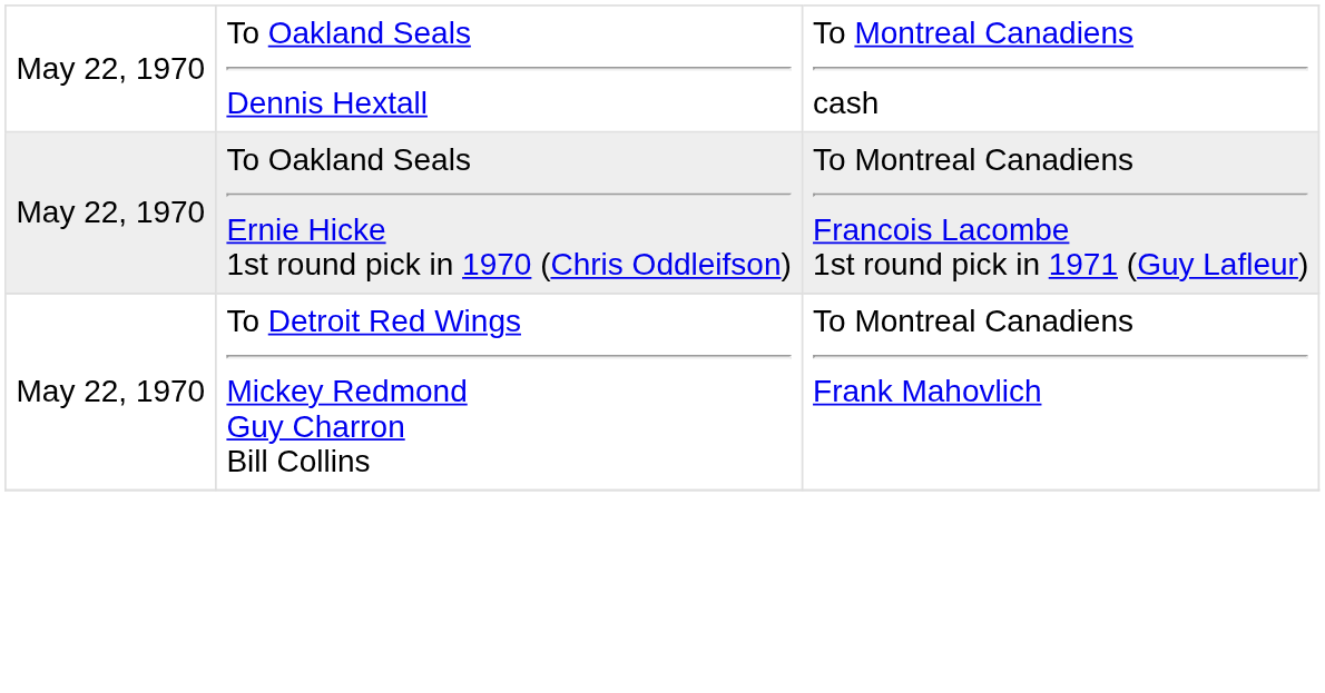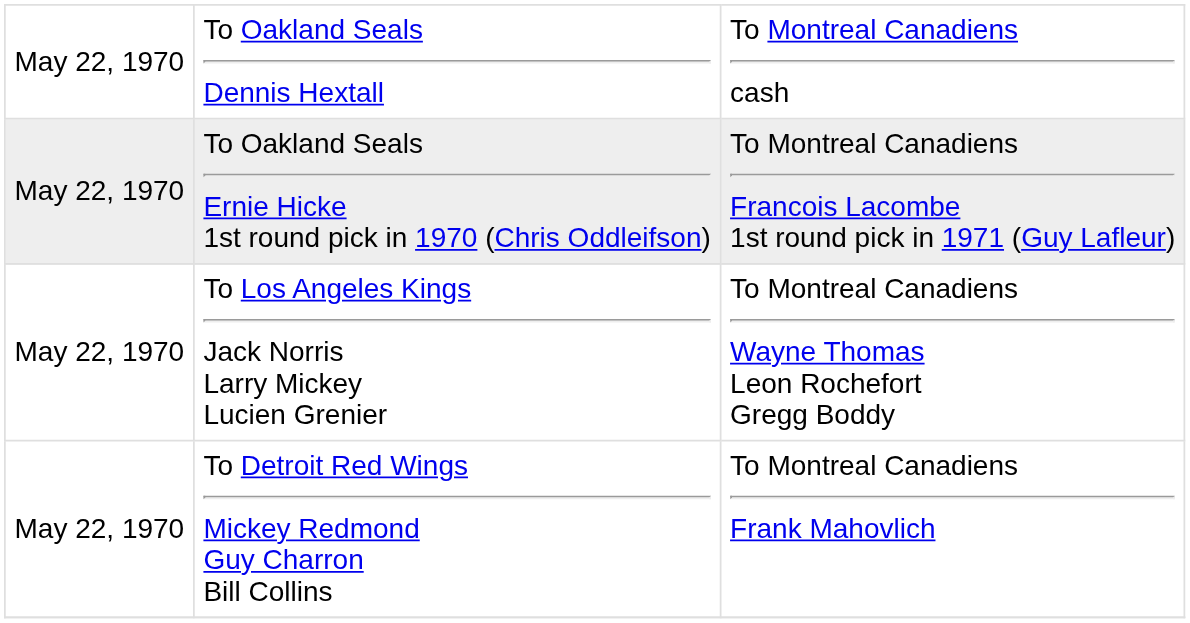+ row: May 22, 1970 | To Los Angeles Kings Jack Norris Larry Mickey Lucien Grenier | To Montreal Canadiens Wayne Thomas Leon Rochefort Gregg Boddy
